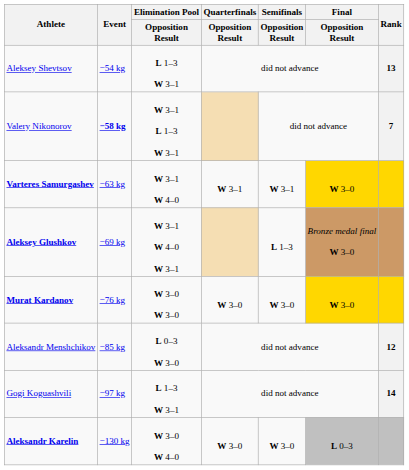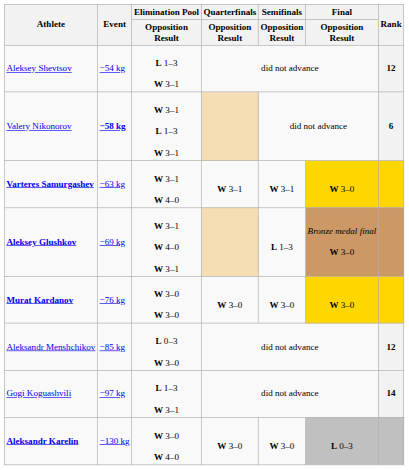Aleksey Shevtsov | Rank: 13 -> 12
Valery Nikonorov | Rank: 7 -> 6
